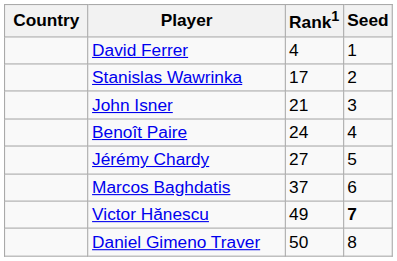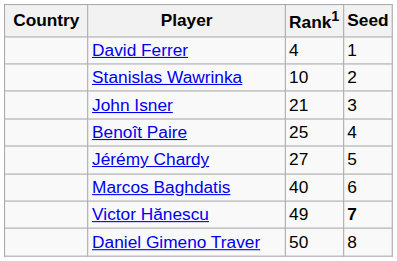Stanislas Wawrinka | Rank1: 17 -> 10
Benoît Paire | Rank1: 24 -> 25
Marcos Baghdatis | Rank1: 37 -> 40
